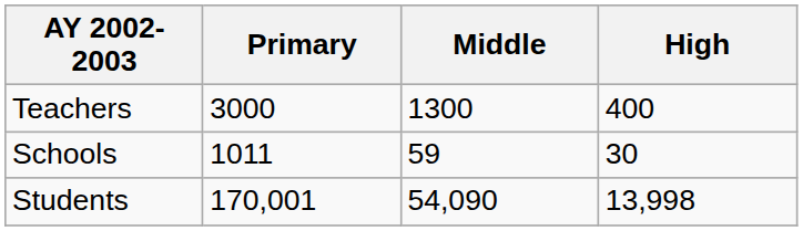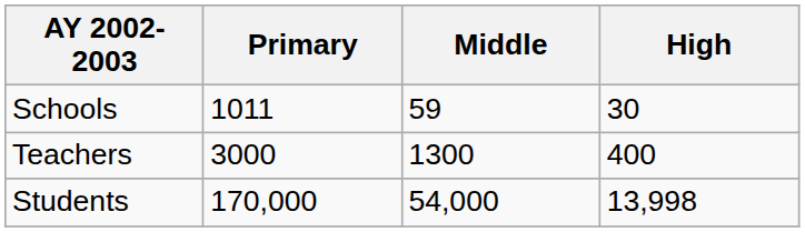rows swapped: Schools <-> Teachers
Students | Primary: 170,001 -> 170,000
Students | Middle: 54,090 -> 54,000
